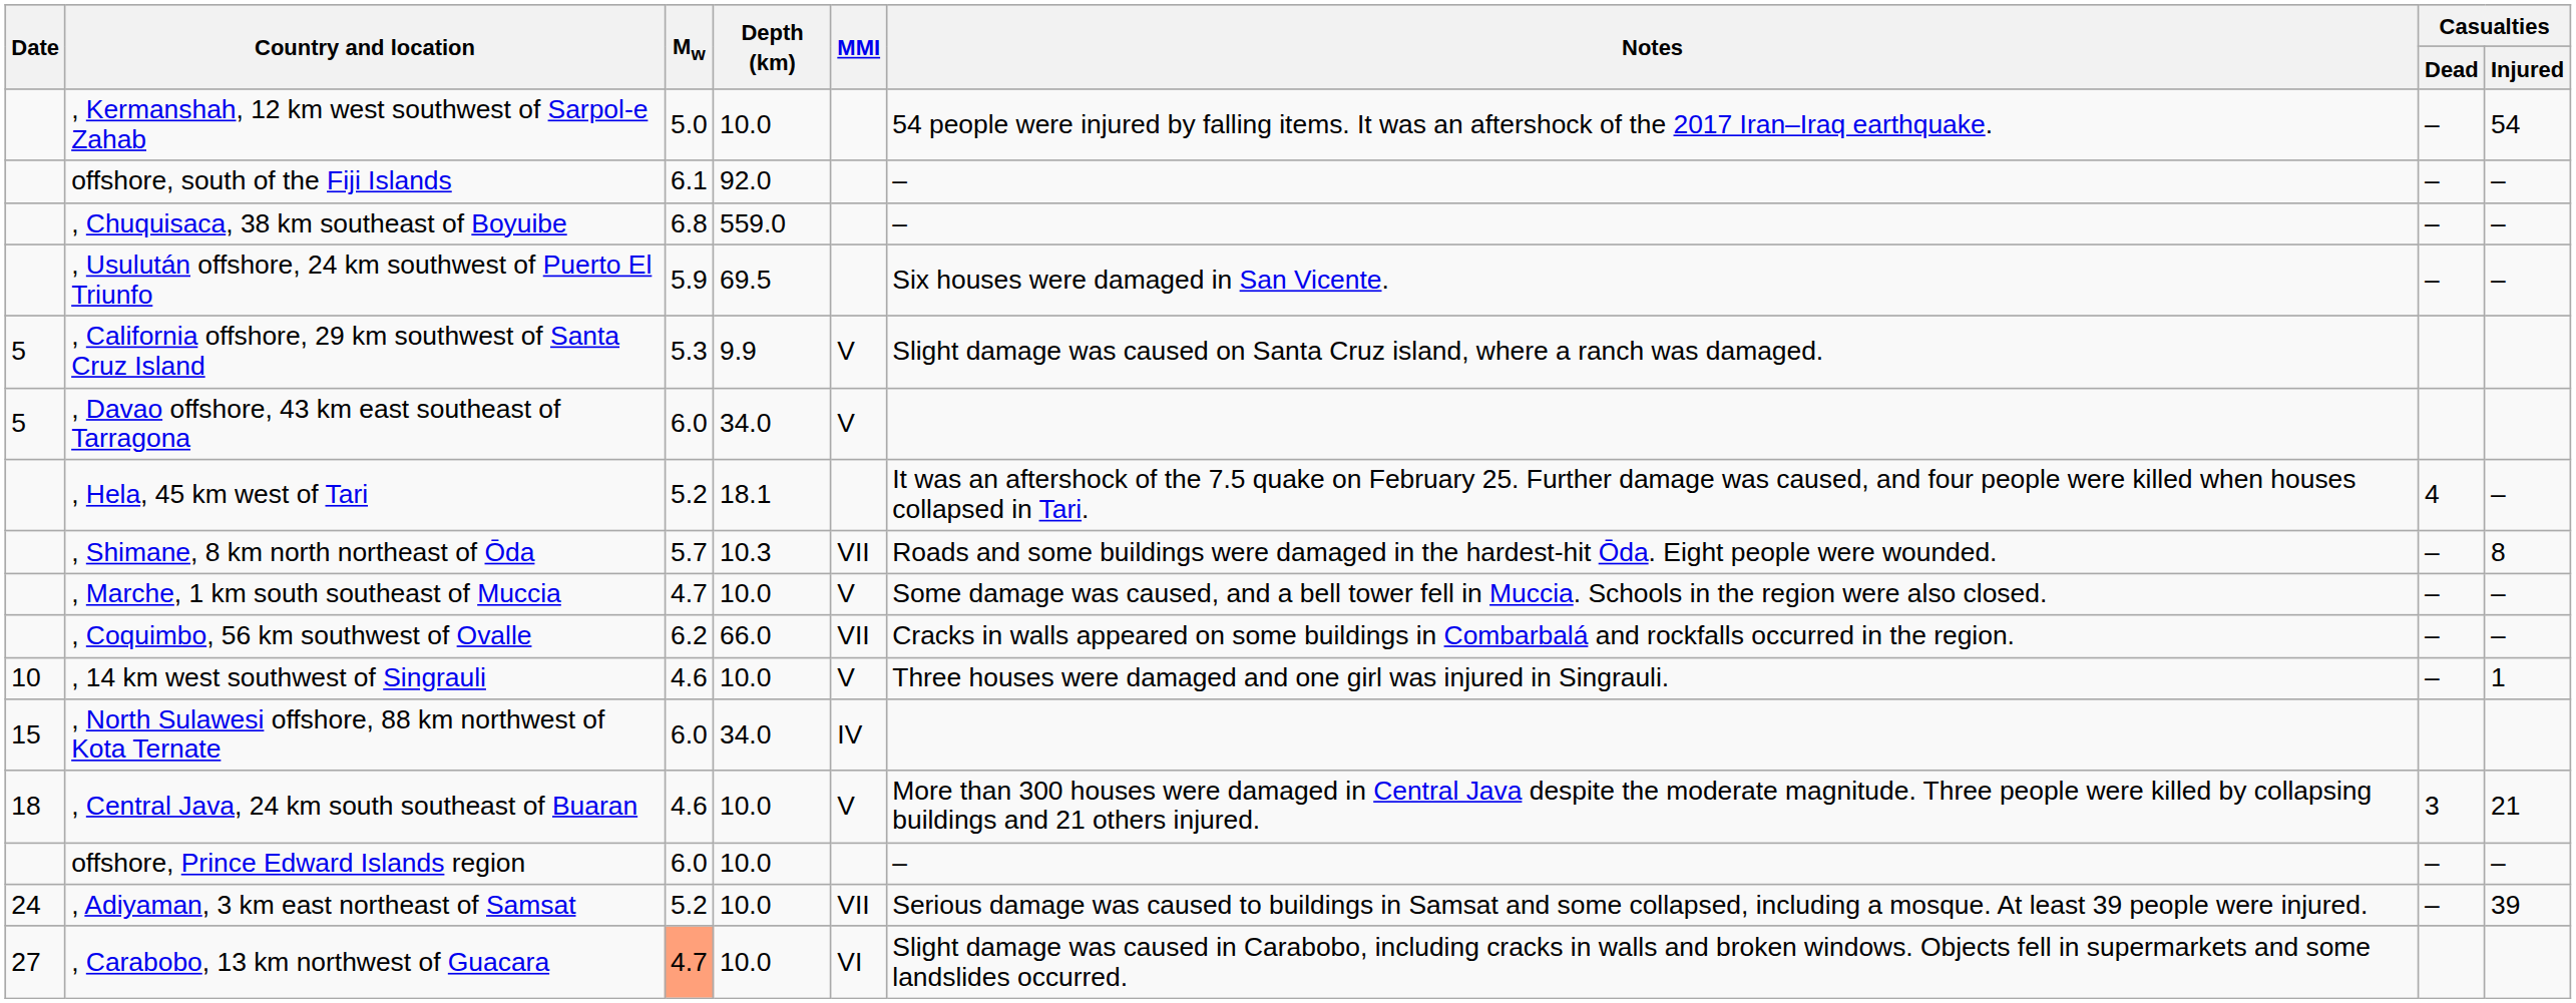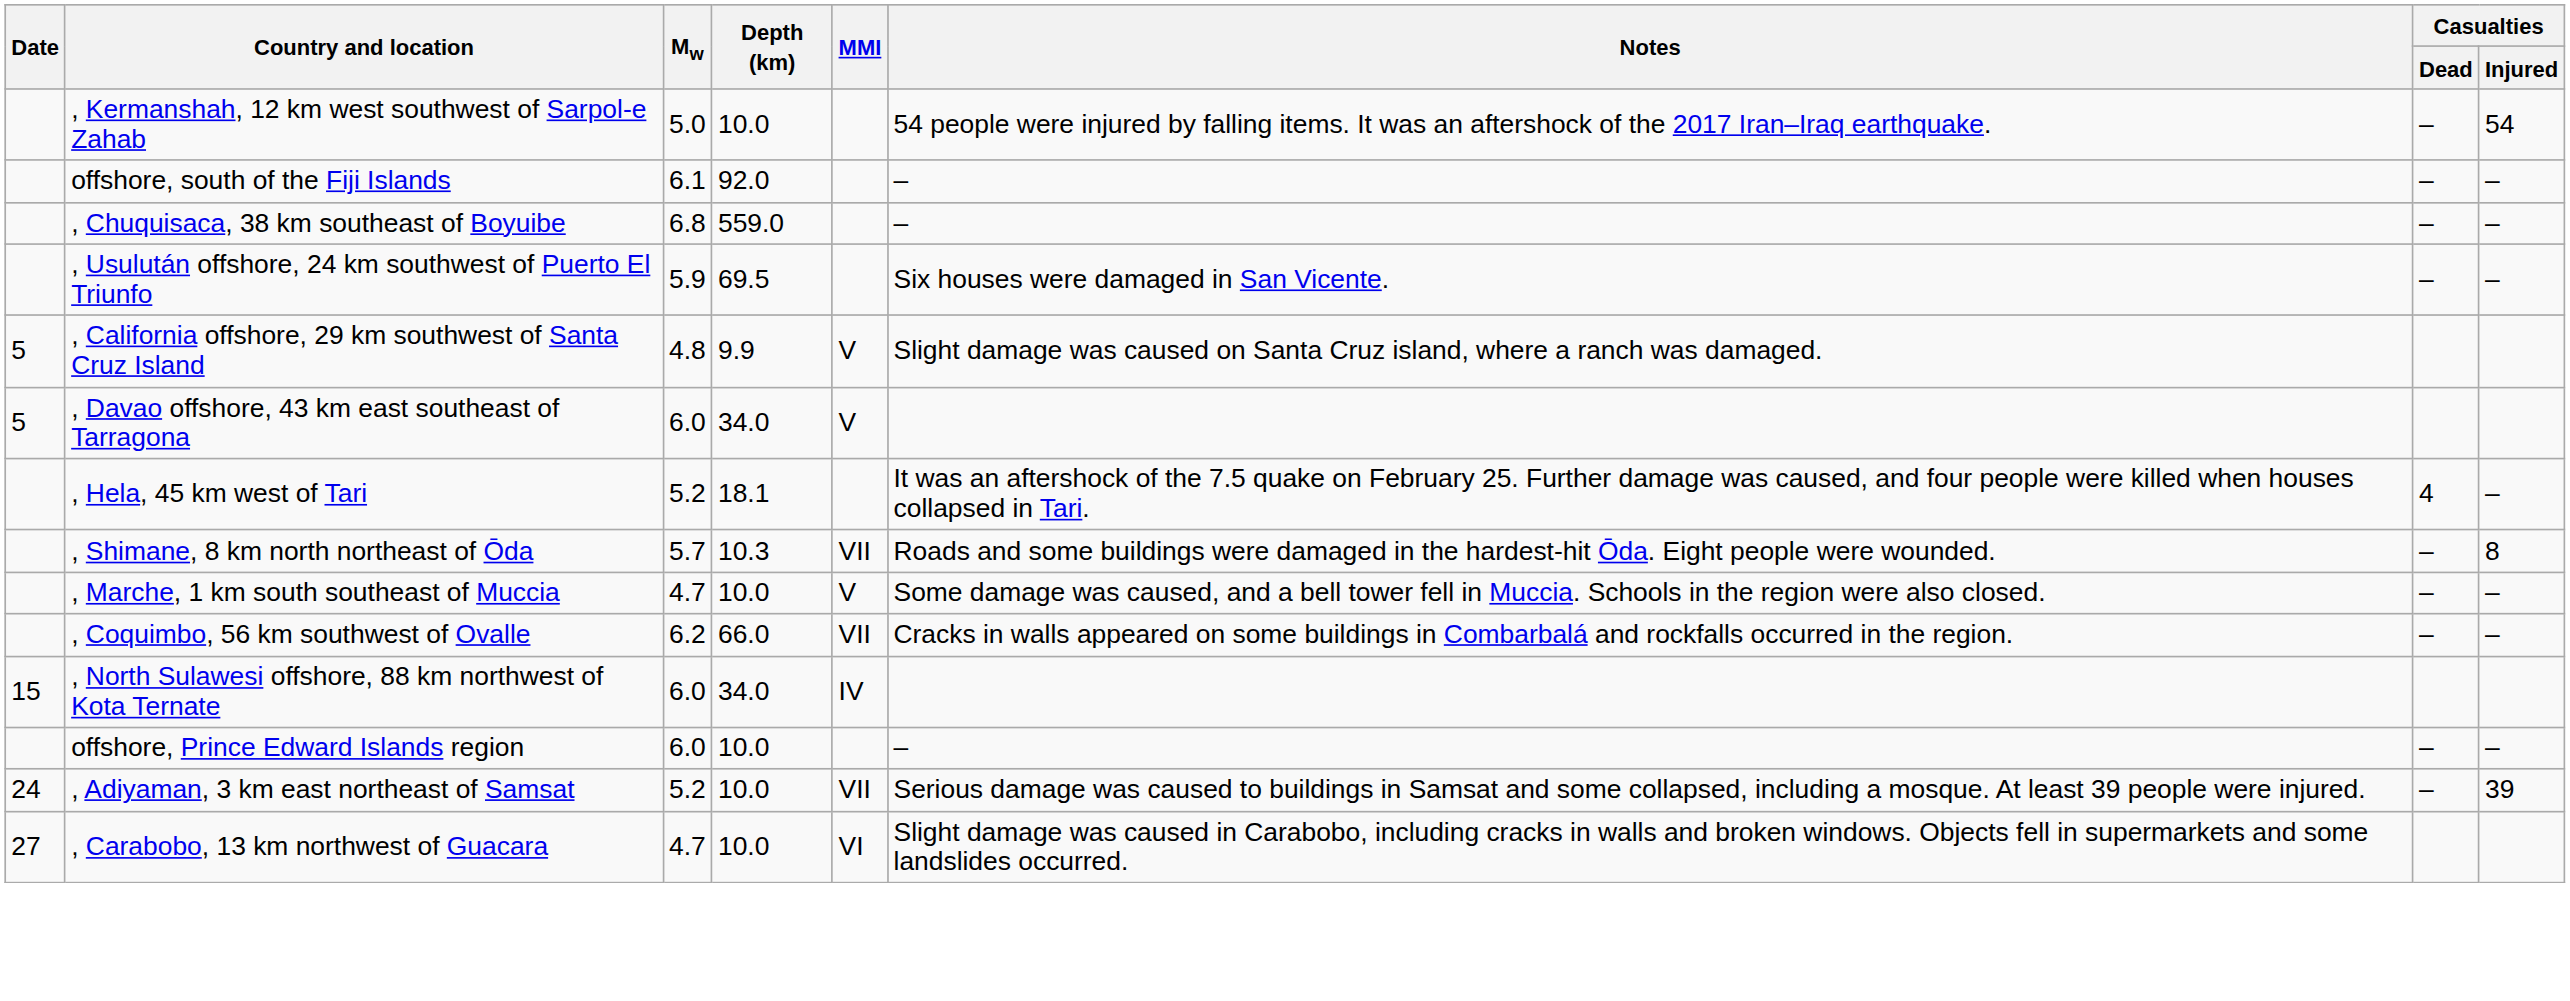, California offshore, 29 km southwest of Santa Cruz Island | Mw: 5.3 -> 4.8
- row: 10 | , 14 km west southwest of Singrauli | 4.6 | 10.0 | V | Three houses were damaged and one girl was injured in Singrauli. | – | 1
- row: 18 | , Central Java, 24 km south southeast of Buaran | 4.6 | 10.0 | V | More than 300 houses were damaged in Central Java despite the moderate magnitude. Three people were killed by collapsing buildings and 21 others injured. | 3 | 21
, Carabobo, 13 km northwest of Guacara | Mw: lightsalmon background -> no background
